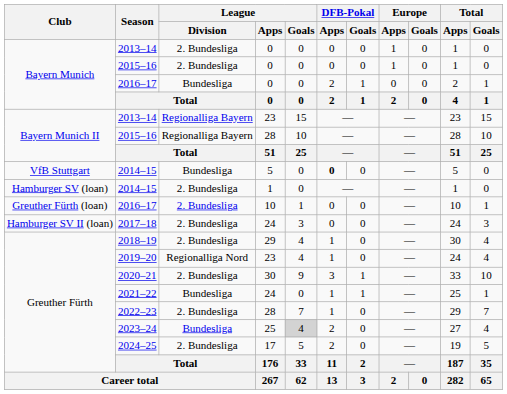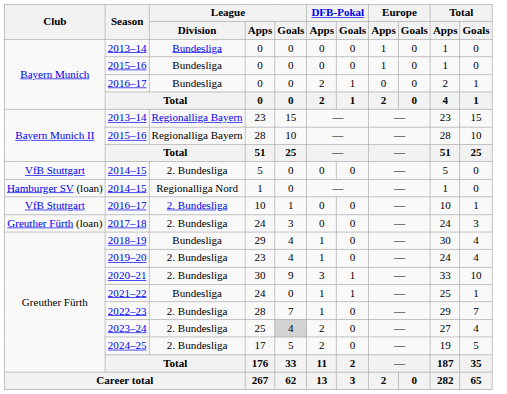2013–14 / 0 | League / Division: 2. Bundesliga -> Bundesliga
2015–16 / 0 | League / Division: 2. Bundesliga -> Bundesliga
2014–15 / 5 | League / Division: Bundesliga -> 2. Bundesliga
2014–15 / 5 | DFB-Pokal / Apps: bold -> normal
2014–15 / 1 | League / Division: 2. Bundesliga -> Regionalliga Nord
2016–17 / 10 | Club: Greuther Fürth (loan) -> VfB Stuttgart
2017–18 | Club: Hamburger SV II (loan) -> Greuther Fürth (loan)
2018–19 | League / Division: 2. Bundesliga -> Bundesliga
2019–20 | League / Division: Regionalliga Nord -> 2. Bundesliga
2023–24 | League / Division: Bundesliga -> 2. Bundesliga
